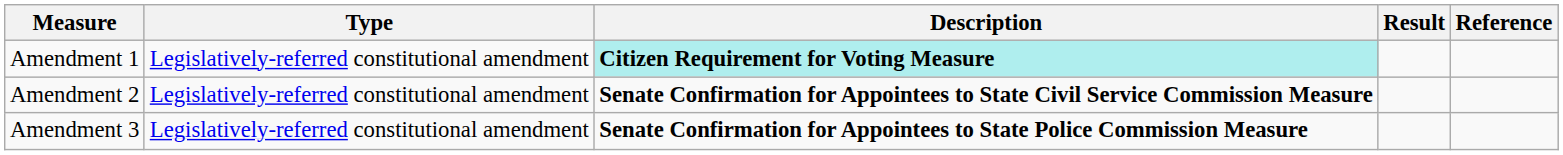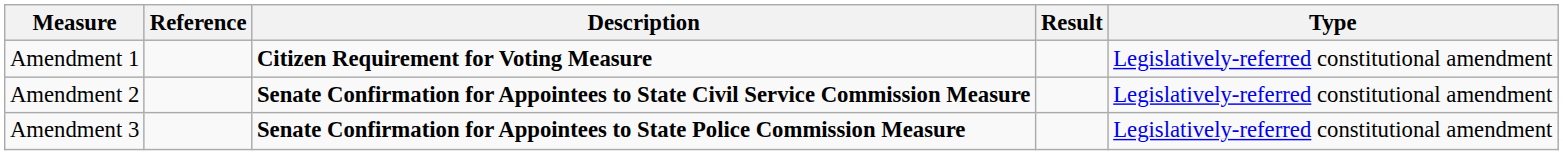columns swapped: Type <-> Reference
Amendment 1 | Description: paleturquoise background -> no background
